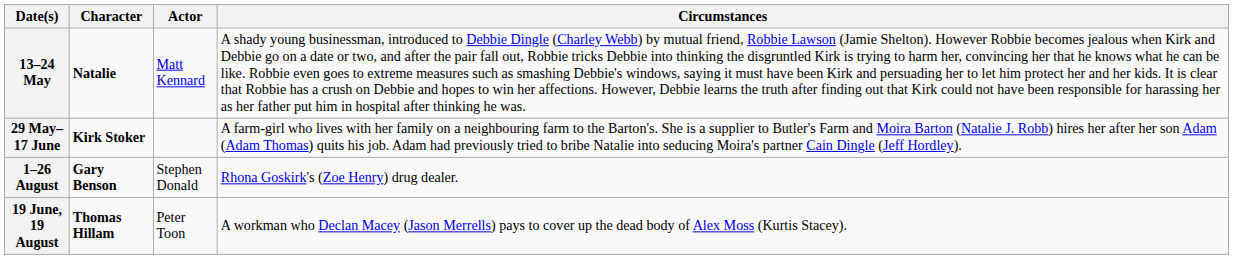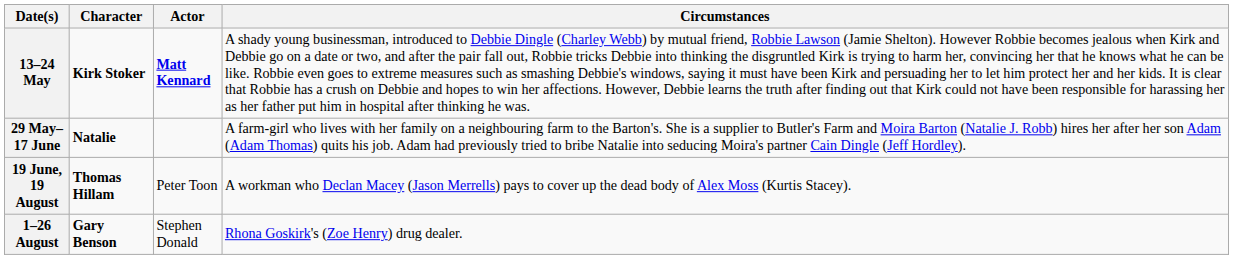13–24 May | Character: Natalie -> Kirk Stoker
13–24 May | Actor: normal -> bold
29 May–17 June | Character: Kirk Stoker -> Natalie
rows swapped: 19 June, 19 August <-> 1–26 August
